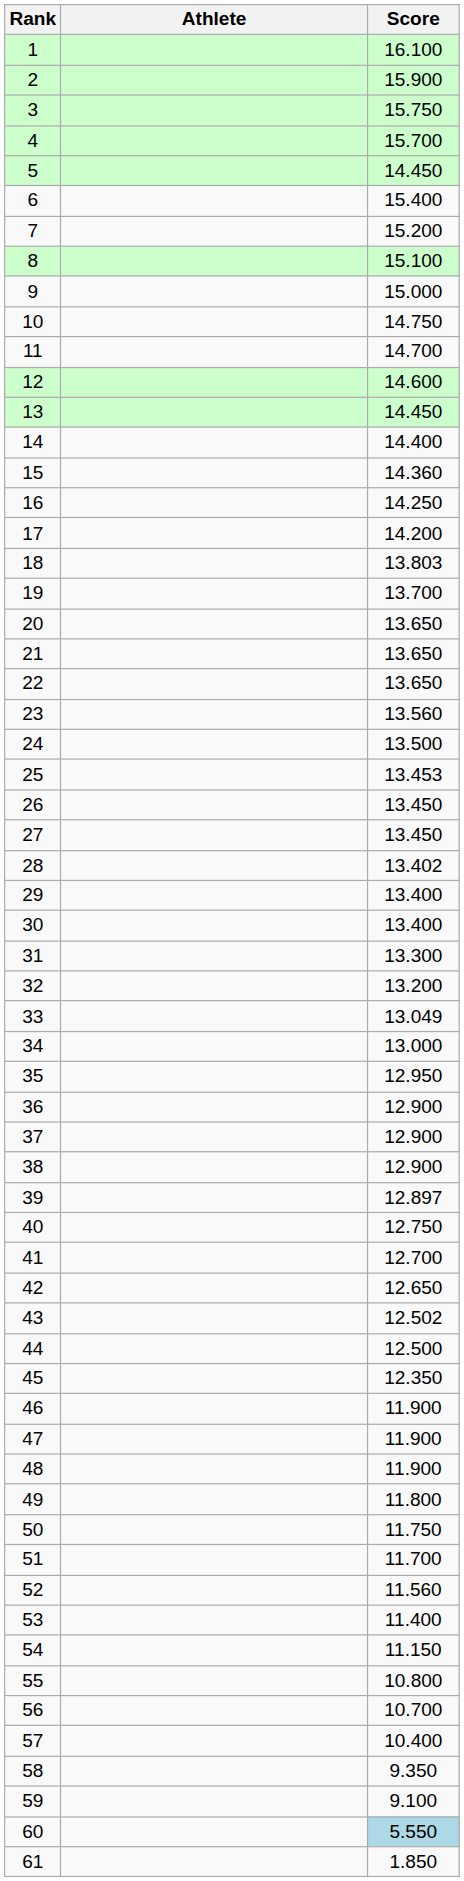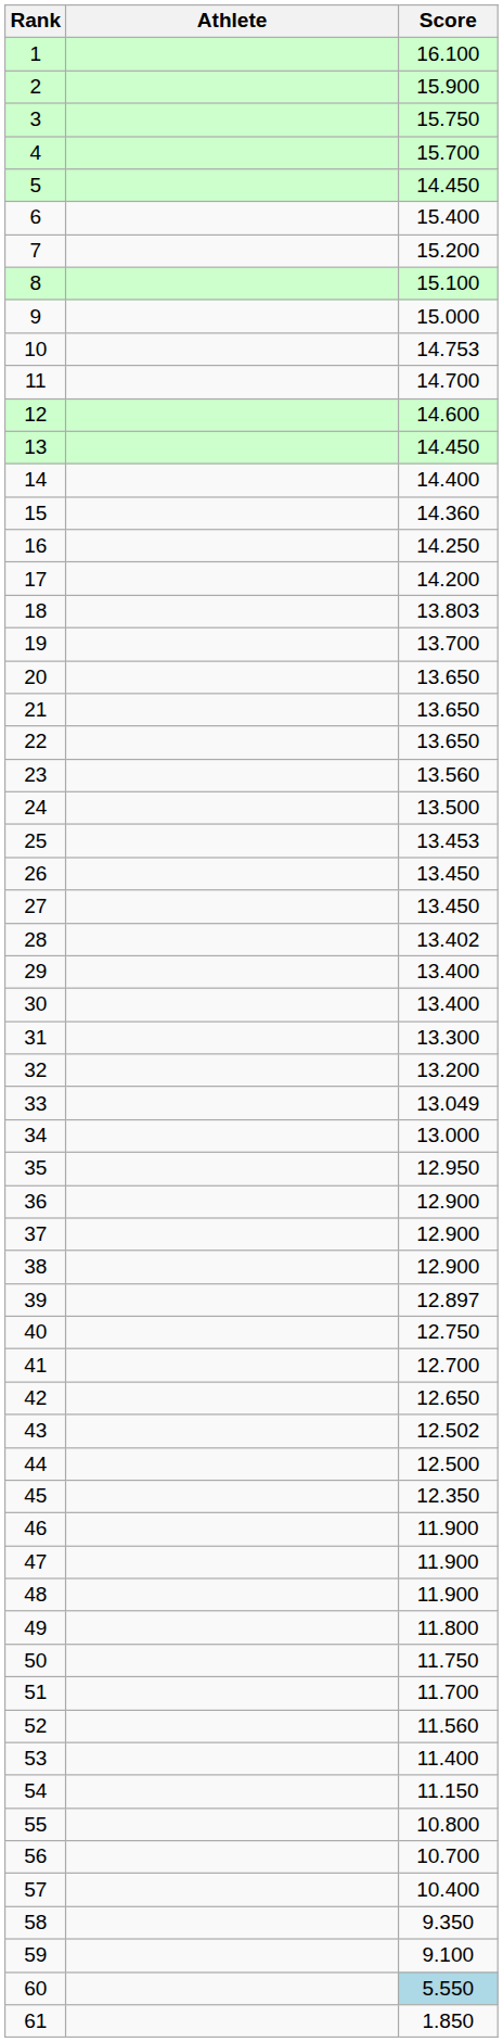10 | Score: 14.750 -> 14.753
